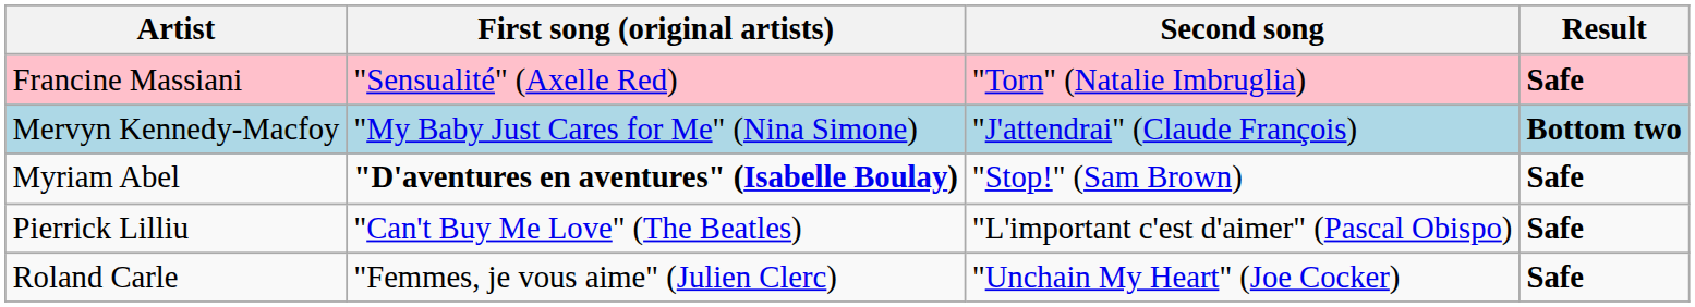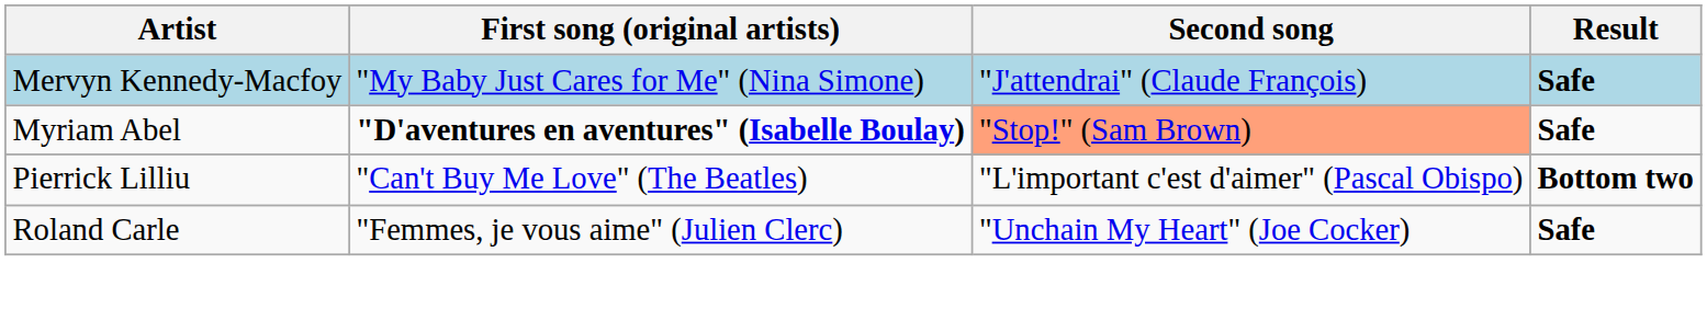- row: Francine Massiani | "Sensualité" (Axelle Red) | "Torn" (Natalie Imbruglia) | Safe
Mervyn Kennedy-Macfoy | Result: Bottom two -> Safe
Myriam Abel | Second song: no background -> lightsalmon background
Pierrick Lilliu | Result: Safe -> Bottom two
